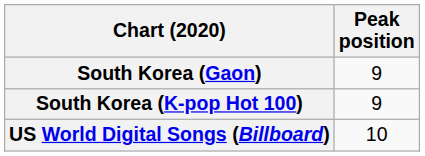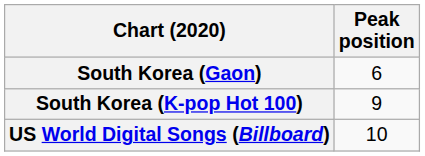South Korea (Gaon) | Peak position: 9 -> 6
